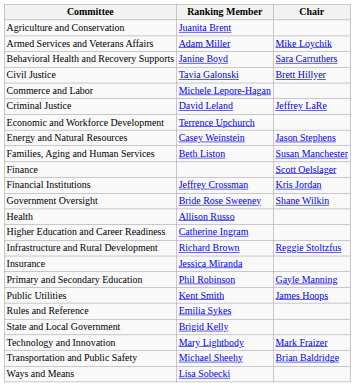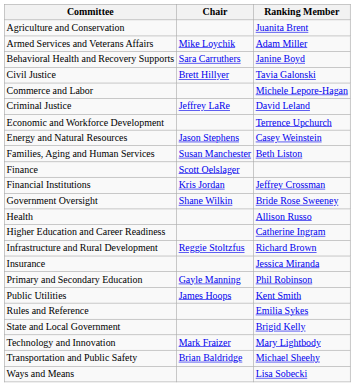columns swapped: Chair <-> Ranking Member
